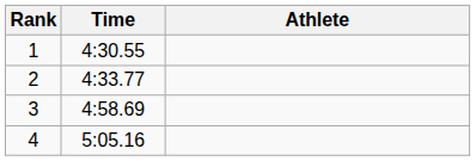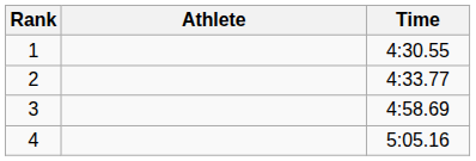columns swapped: Athlete <-> Time
